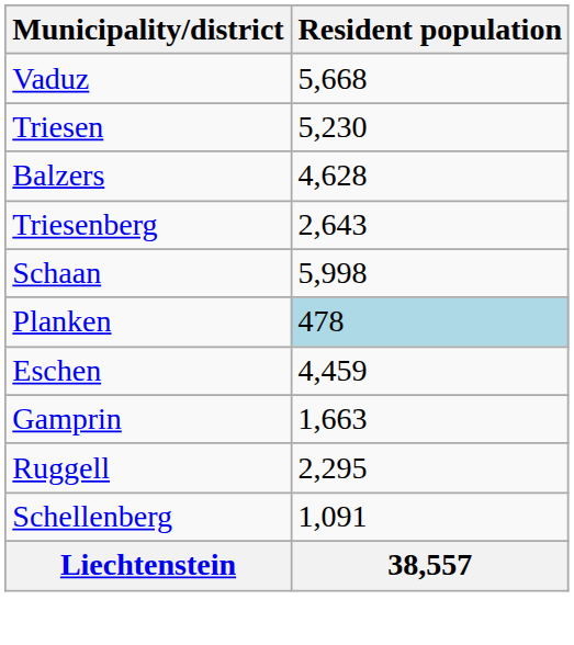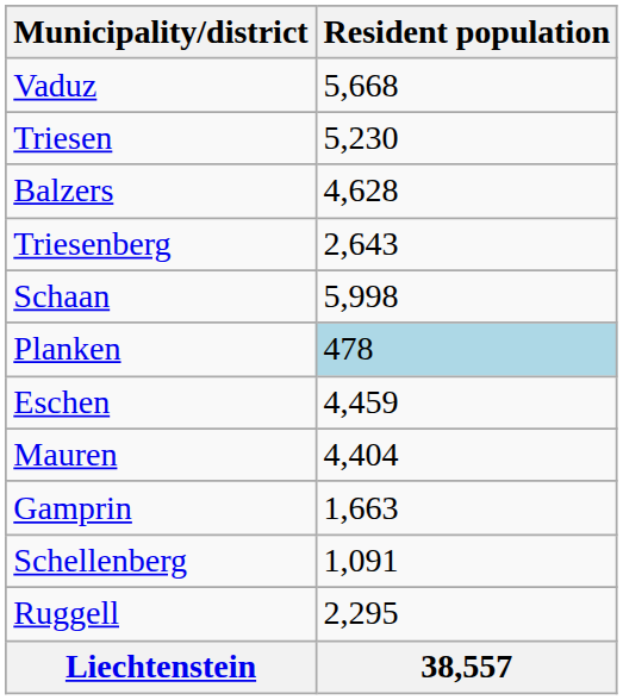+ row: Mauren | 4,404
rows swapped: Ruggell <-> Schellenberg
